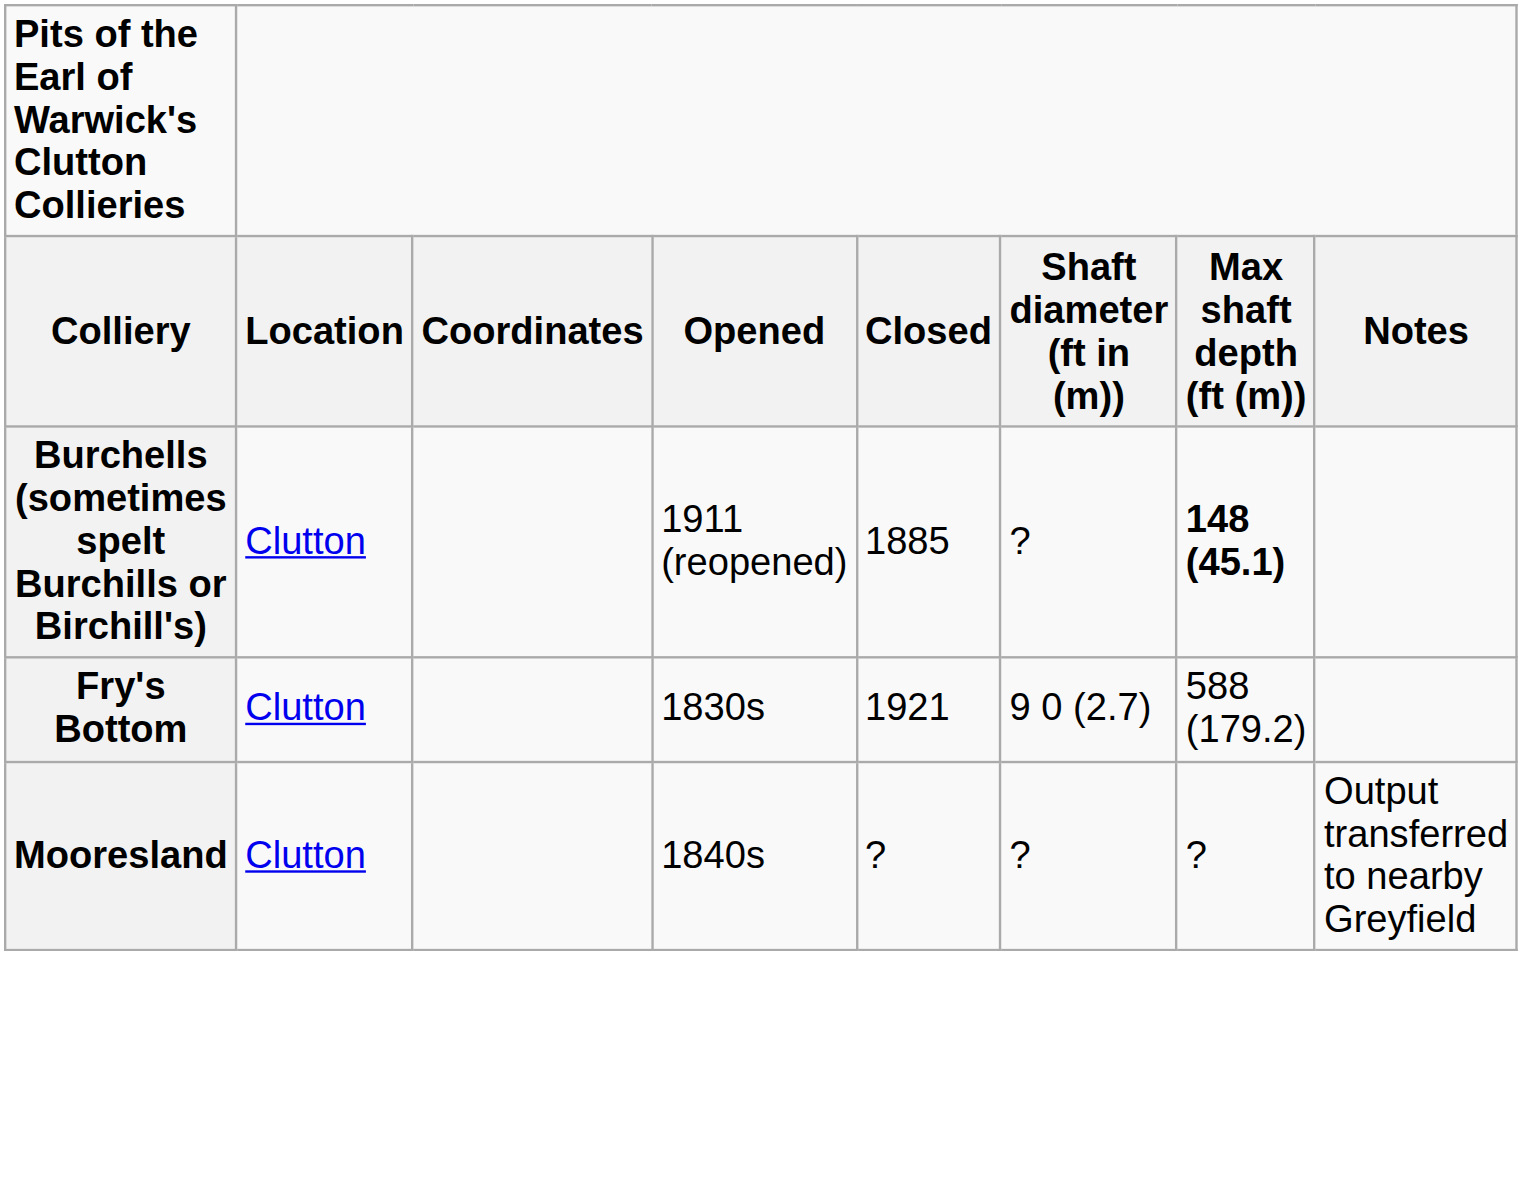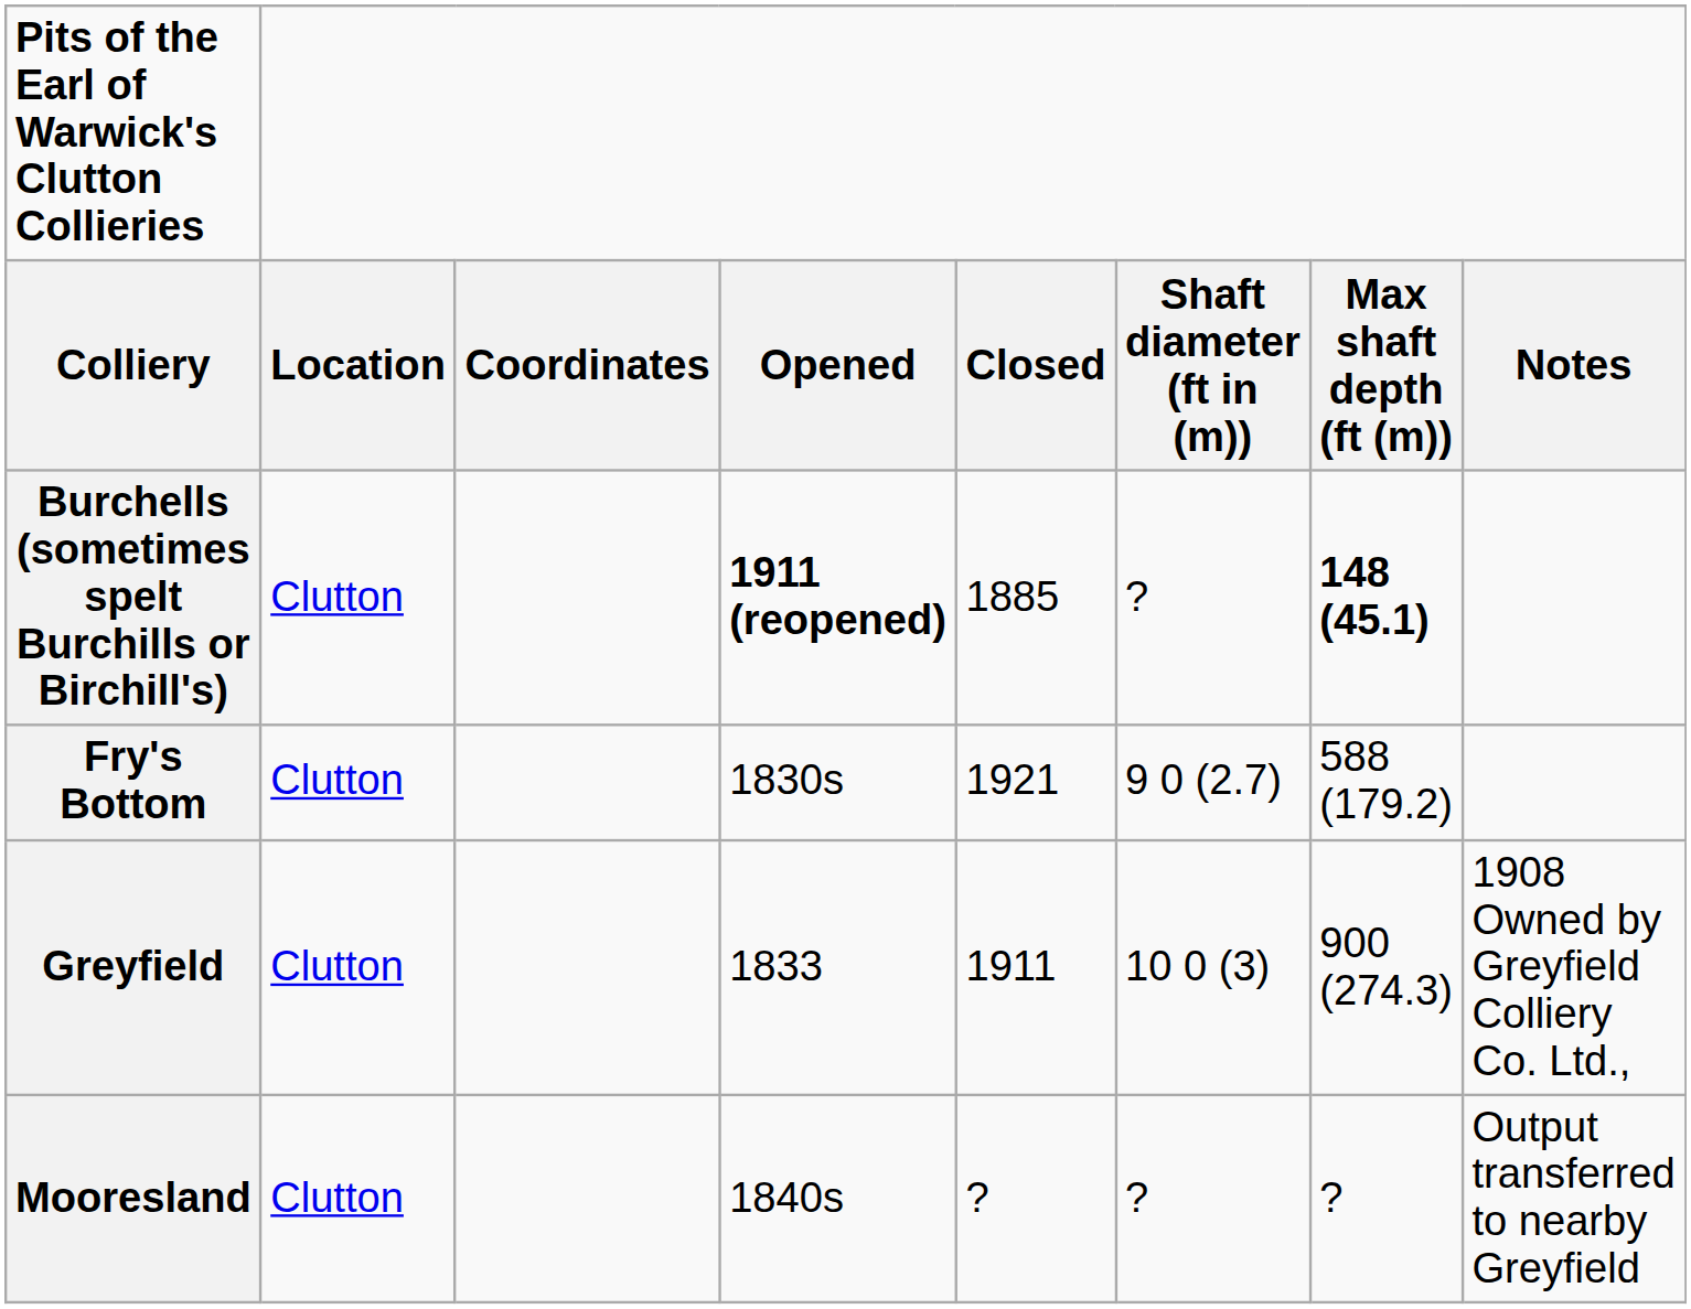Burchells (sometimes spelt Burchills or Birchill's) | Opened: normal -> bold
+ row: Greyfield | Clutton | 1833 | 1911 | 10 0 (3) | 900 (274.3) | 1908 Owned by Greyfield Colliery Co. Ltd.,
